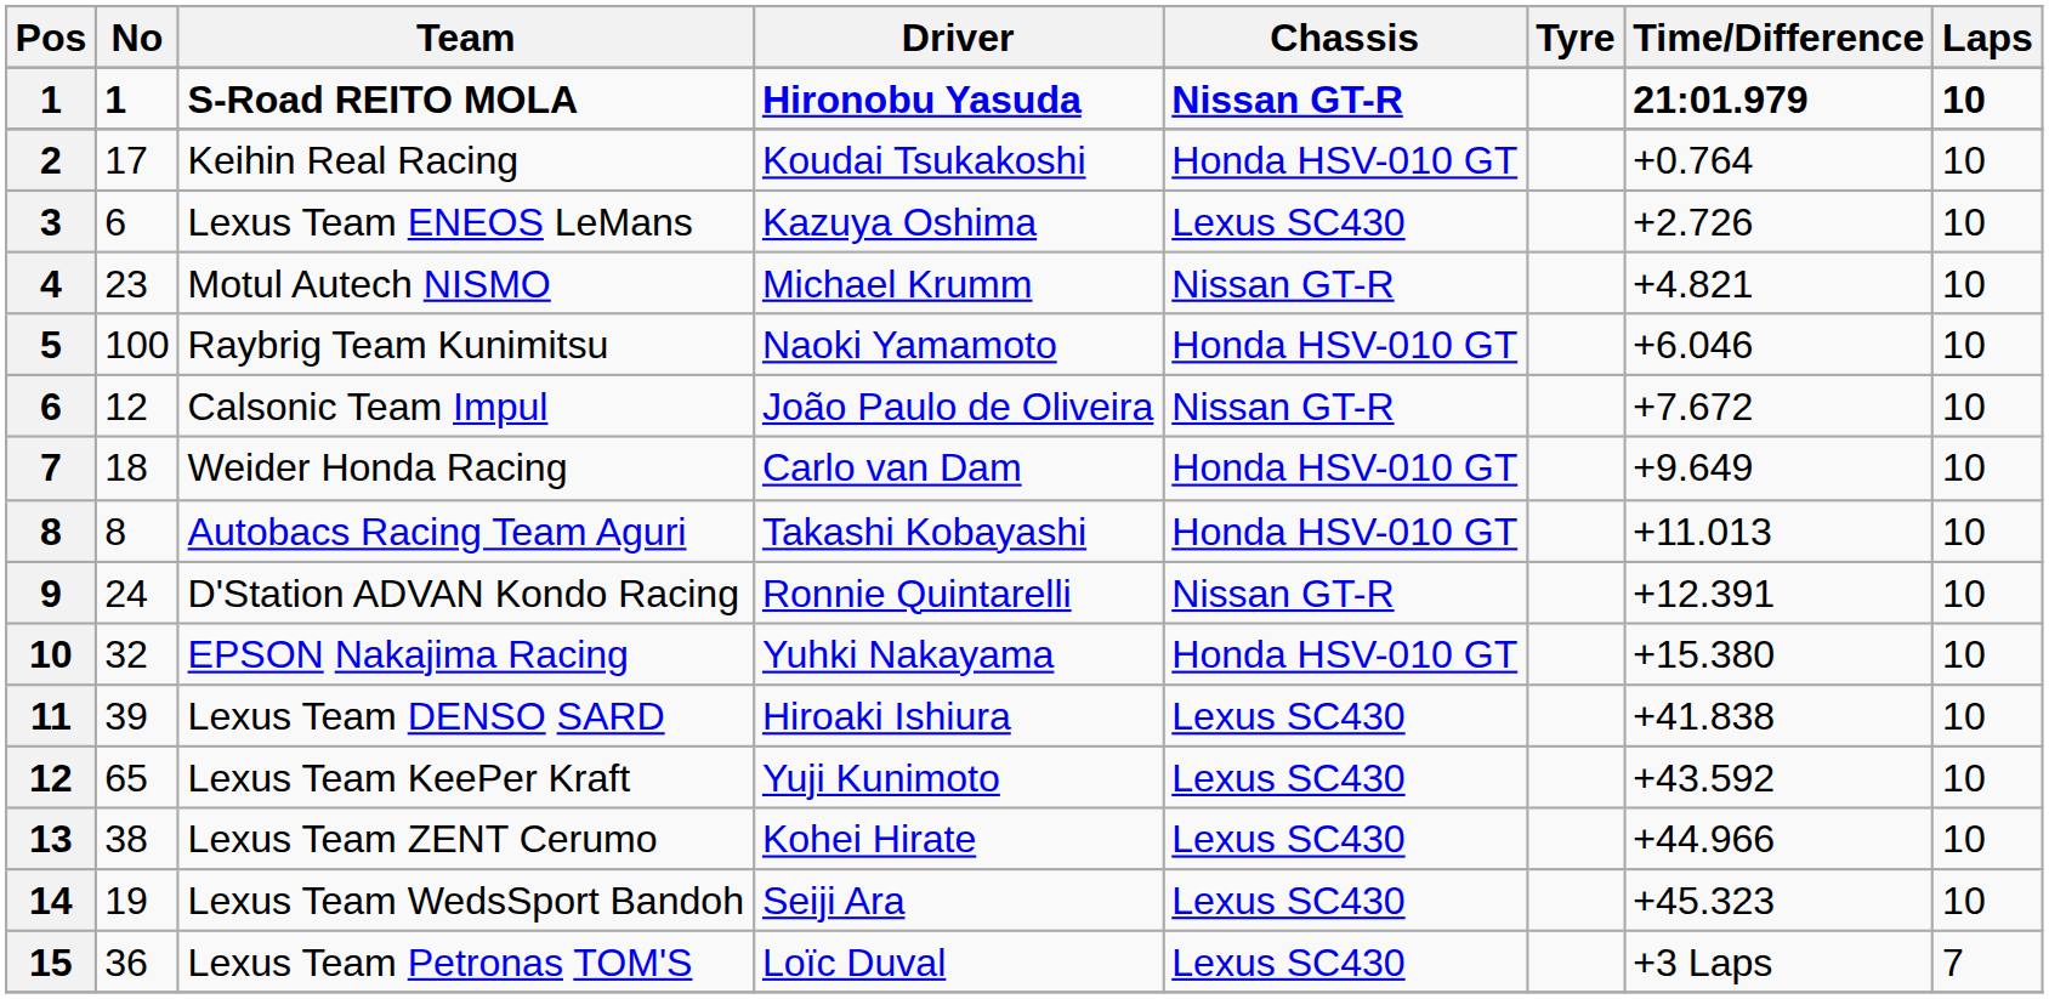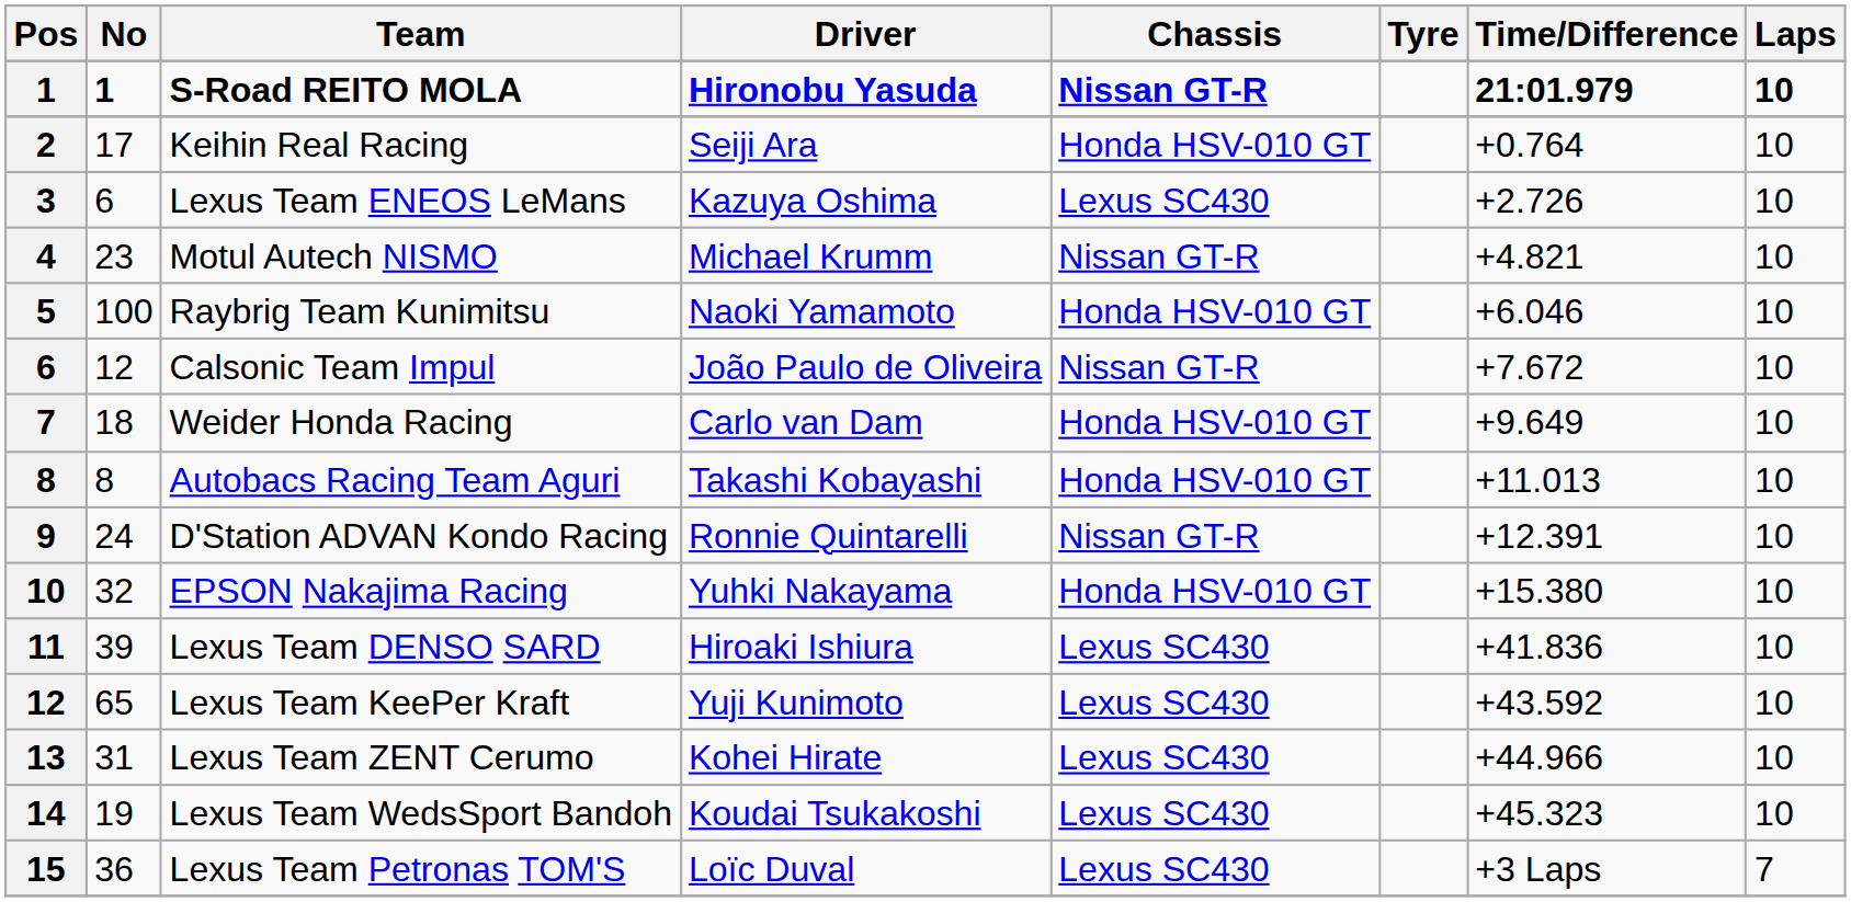Keihin Real Racing | Driver: Koudai Tsukakoshi -> Seiji Ara
Lexus Team DENSO SARD | Time/Difference: +41.838 -> +41.836
Lexus Team ZENT Cerumo | No: 38 -> 31
Lexus Team WedsSport Bandoh | Driver: Seiji Ara -> Koudai Tsukakoshi
